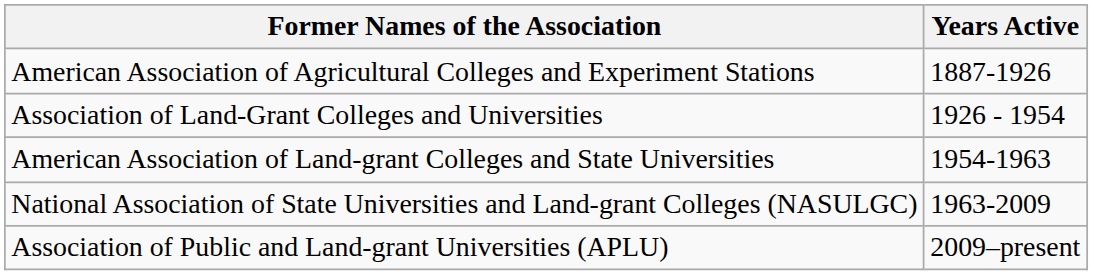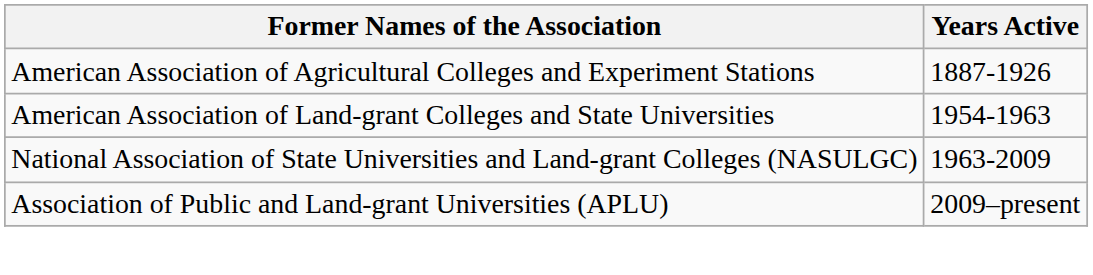- row: Association of Land-Grant Colleges and Universities | 1926 - 1954
